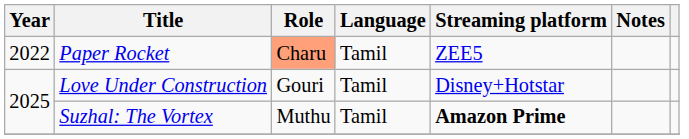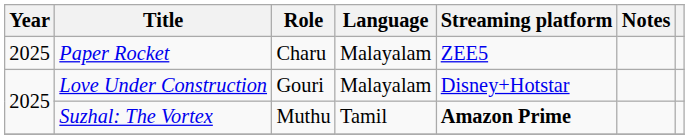Paper Rocket | Year: 2022 -> 2025
Paper Rocket | Role: lightsalmon background -> no background
Paper Rocket | Language: Tamil -> Malayalam
Love Under Construction | Language: Tamil -> Malayalam
